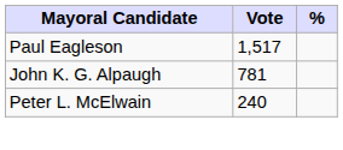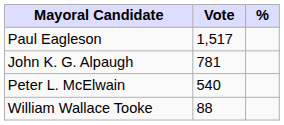Peter L. McElwain | Vote: 240 -> 540
+ row: William Wallace Tooke | 88
